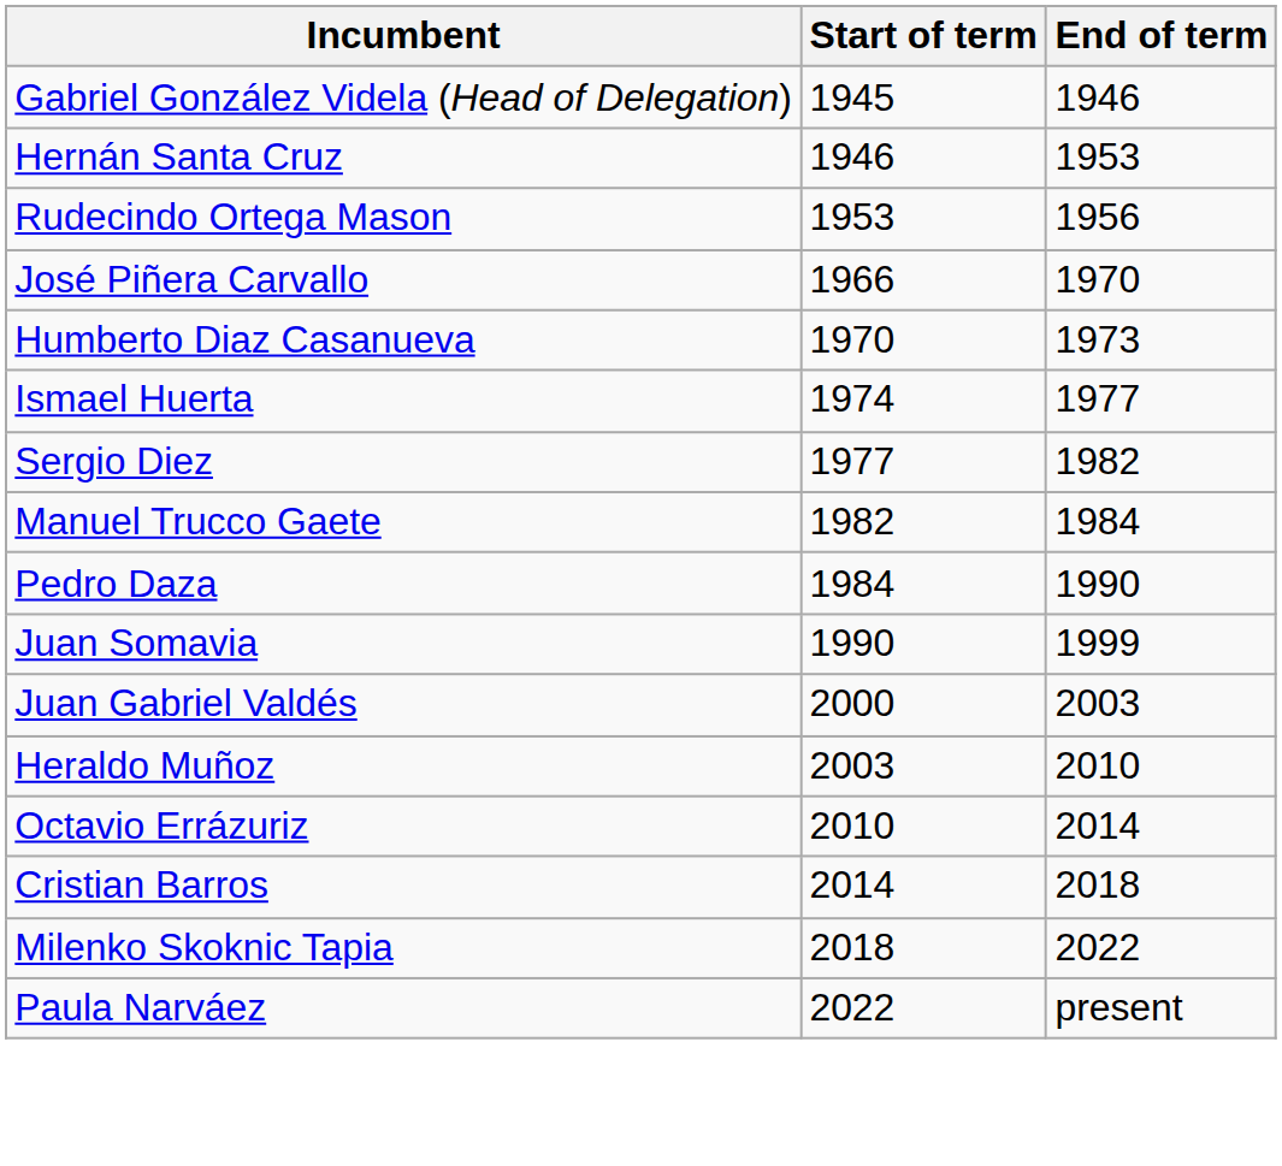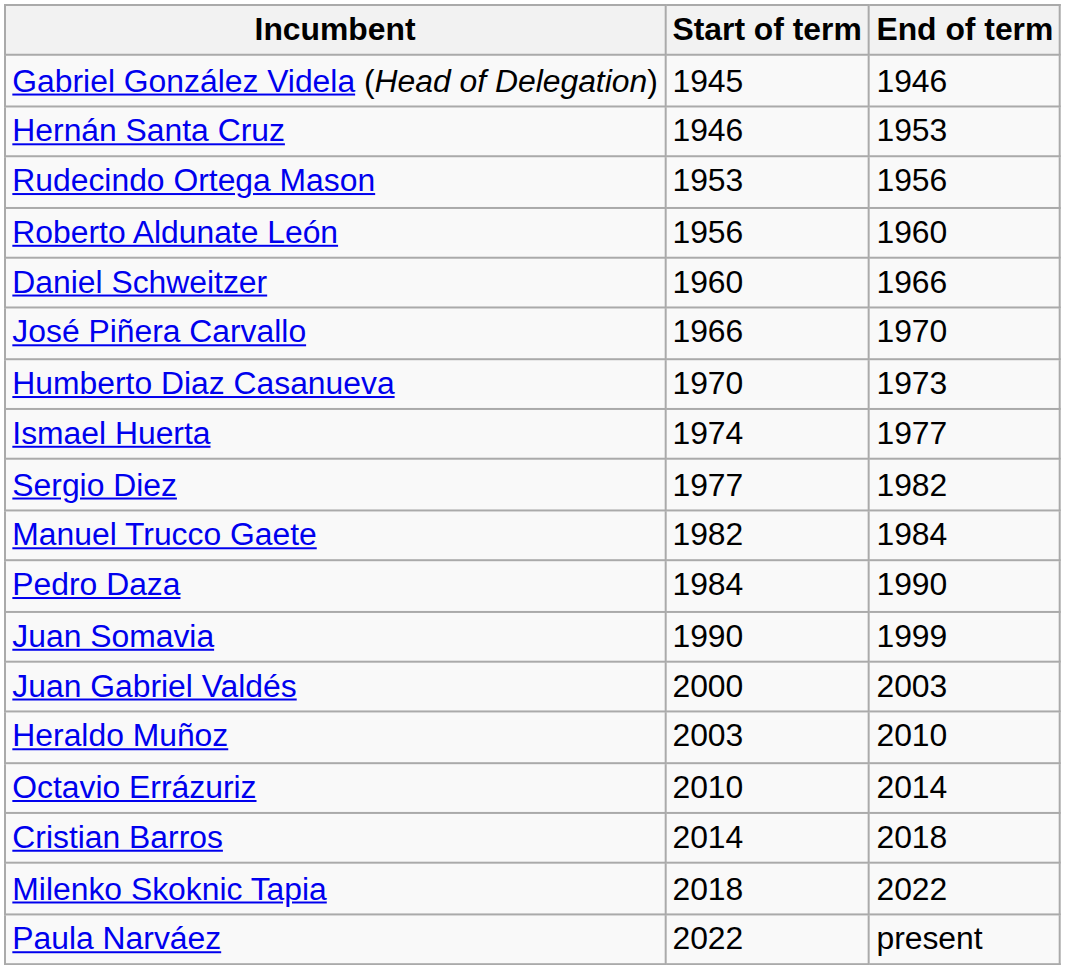+ row: Roberto Aldunate León | 1956 | 1960
+ row: Daniel Schweitzer | 1960 | 1966
